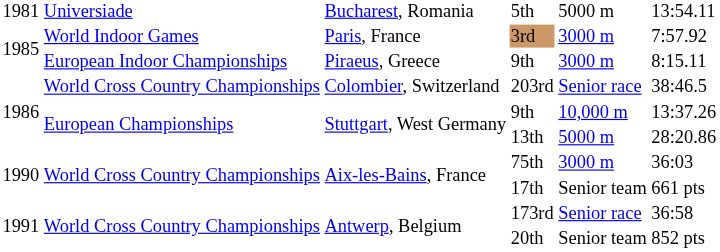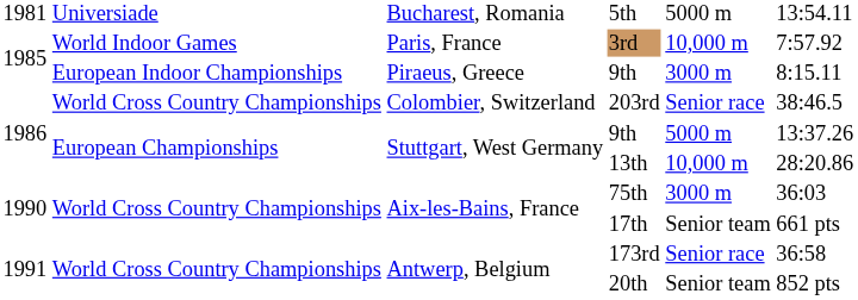3rd | column 5: 3000 m -> 10,000 m
Stuttgart, West Germany / 9th | column 5: 10,000 m -> 5000 m
13th | column 5: 5000 m -> 10,000 m
